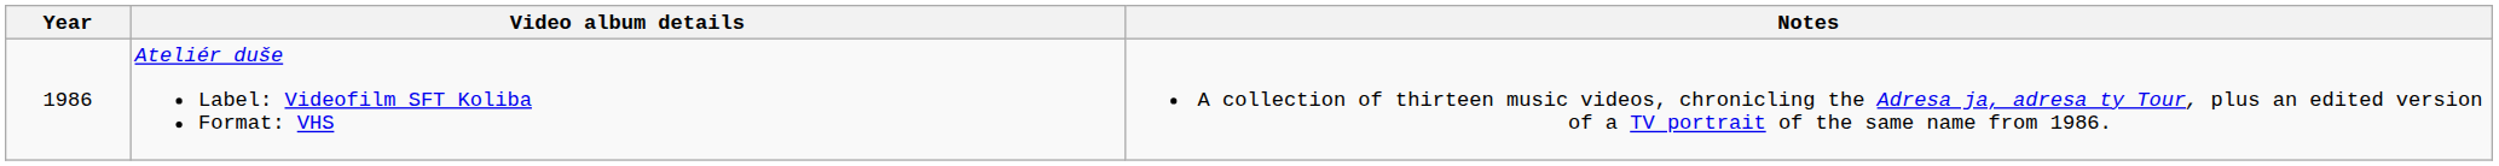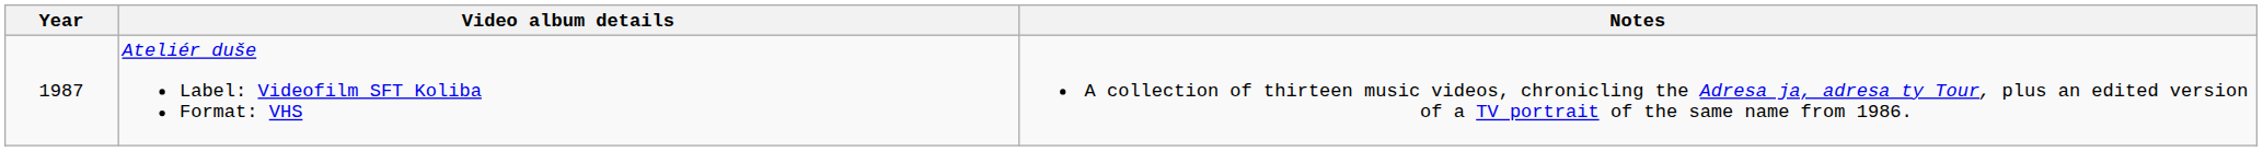Ateliér duše Label: Videofilm SFT Koliba Format: VHS | Year: 1986 -> 1987
